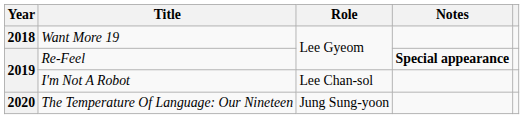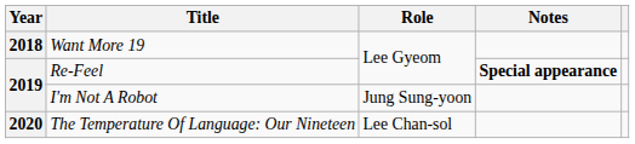I'm Not A Robot | Role: Lee Chan-sol -> Jung Sung-yoon
The Temperature Of Language: Our Nineteen | Role: Jung Sung-yoon -> Lee Chan-sol
